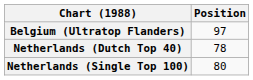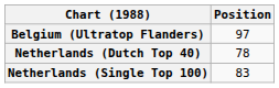Netherlands (Single Top 100) | Position: 80 -> 83
